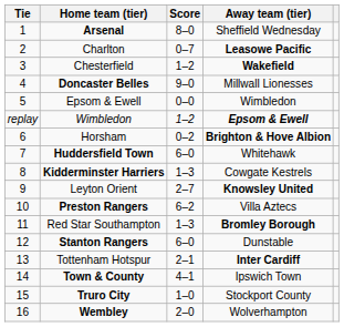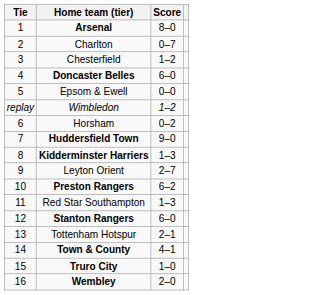- column: Away team (tier) | Sheffield Wednesday | Leasowe Pacific | Wakefield | Millwall Lionesses | Wimbledon | Epsom & Ewell | Brighton & Hove Albion | Whitehawk | Cowgate Kestrels | Knowsley United | Villa Aztecs | Bromley Borough | Dunstable | Inter Cardiff | Ipswich Town | Stockport County | Wolverhampton
Doncaster Belles | Score: 9–0 -> 6–0
Huddersfield Town | Score: 6–0 -> 9–0
